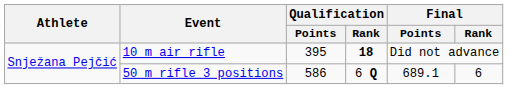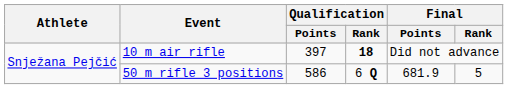10 m air rifle | Qualification / Points: 395 -> 397
50 m rifle 3 positions | Final / Points: 689.1 -> 681.9
50 m rifle 3 positions | Final / Rank: 6 -> 5
